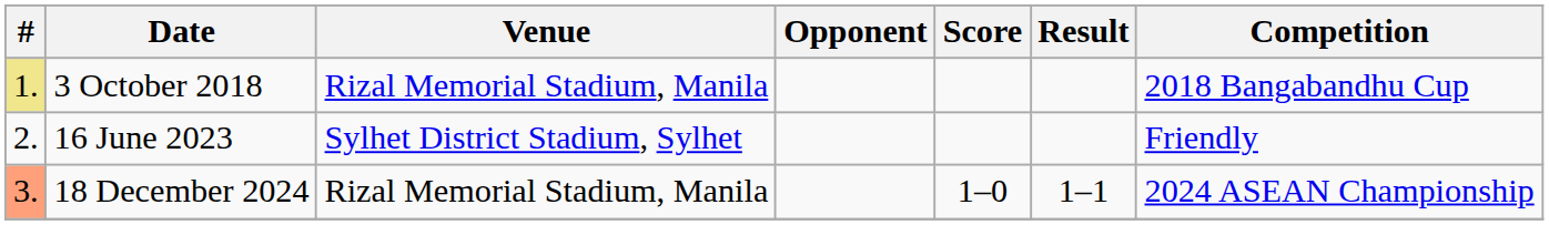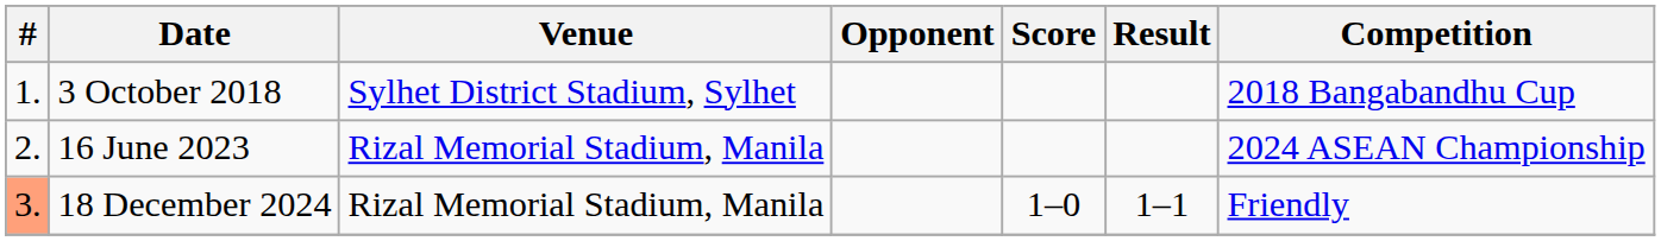3 October 2018 | #: khaki background -> no background
3 October 2018 | Venue: Rizal Memorial Stadium, Manila -> Sylhet District Stadium, Sylhet
16 June 2023 | Venue: Sylhet District Stadium, Sylhet -> Rizal Memorial Stadium, Manila
16 June 2023 | Competition: Friendly -> 2024 ASEAN Championship
18 December 2024 | Competition: 2024 ASEAN Championship -> Friendly
